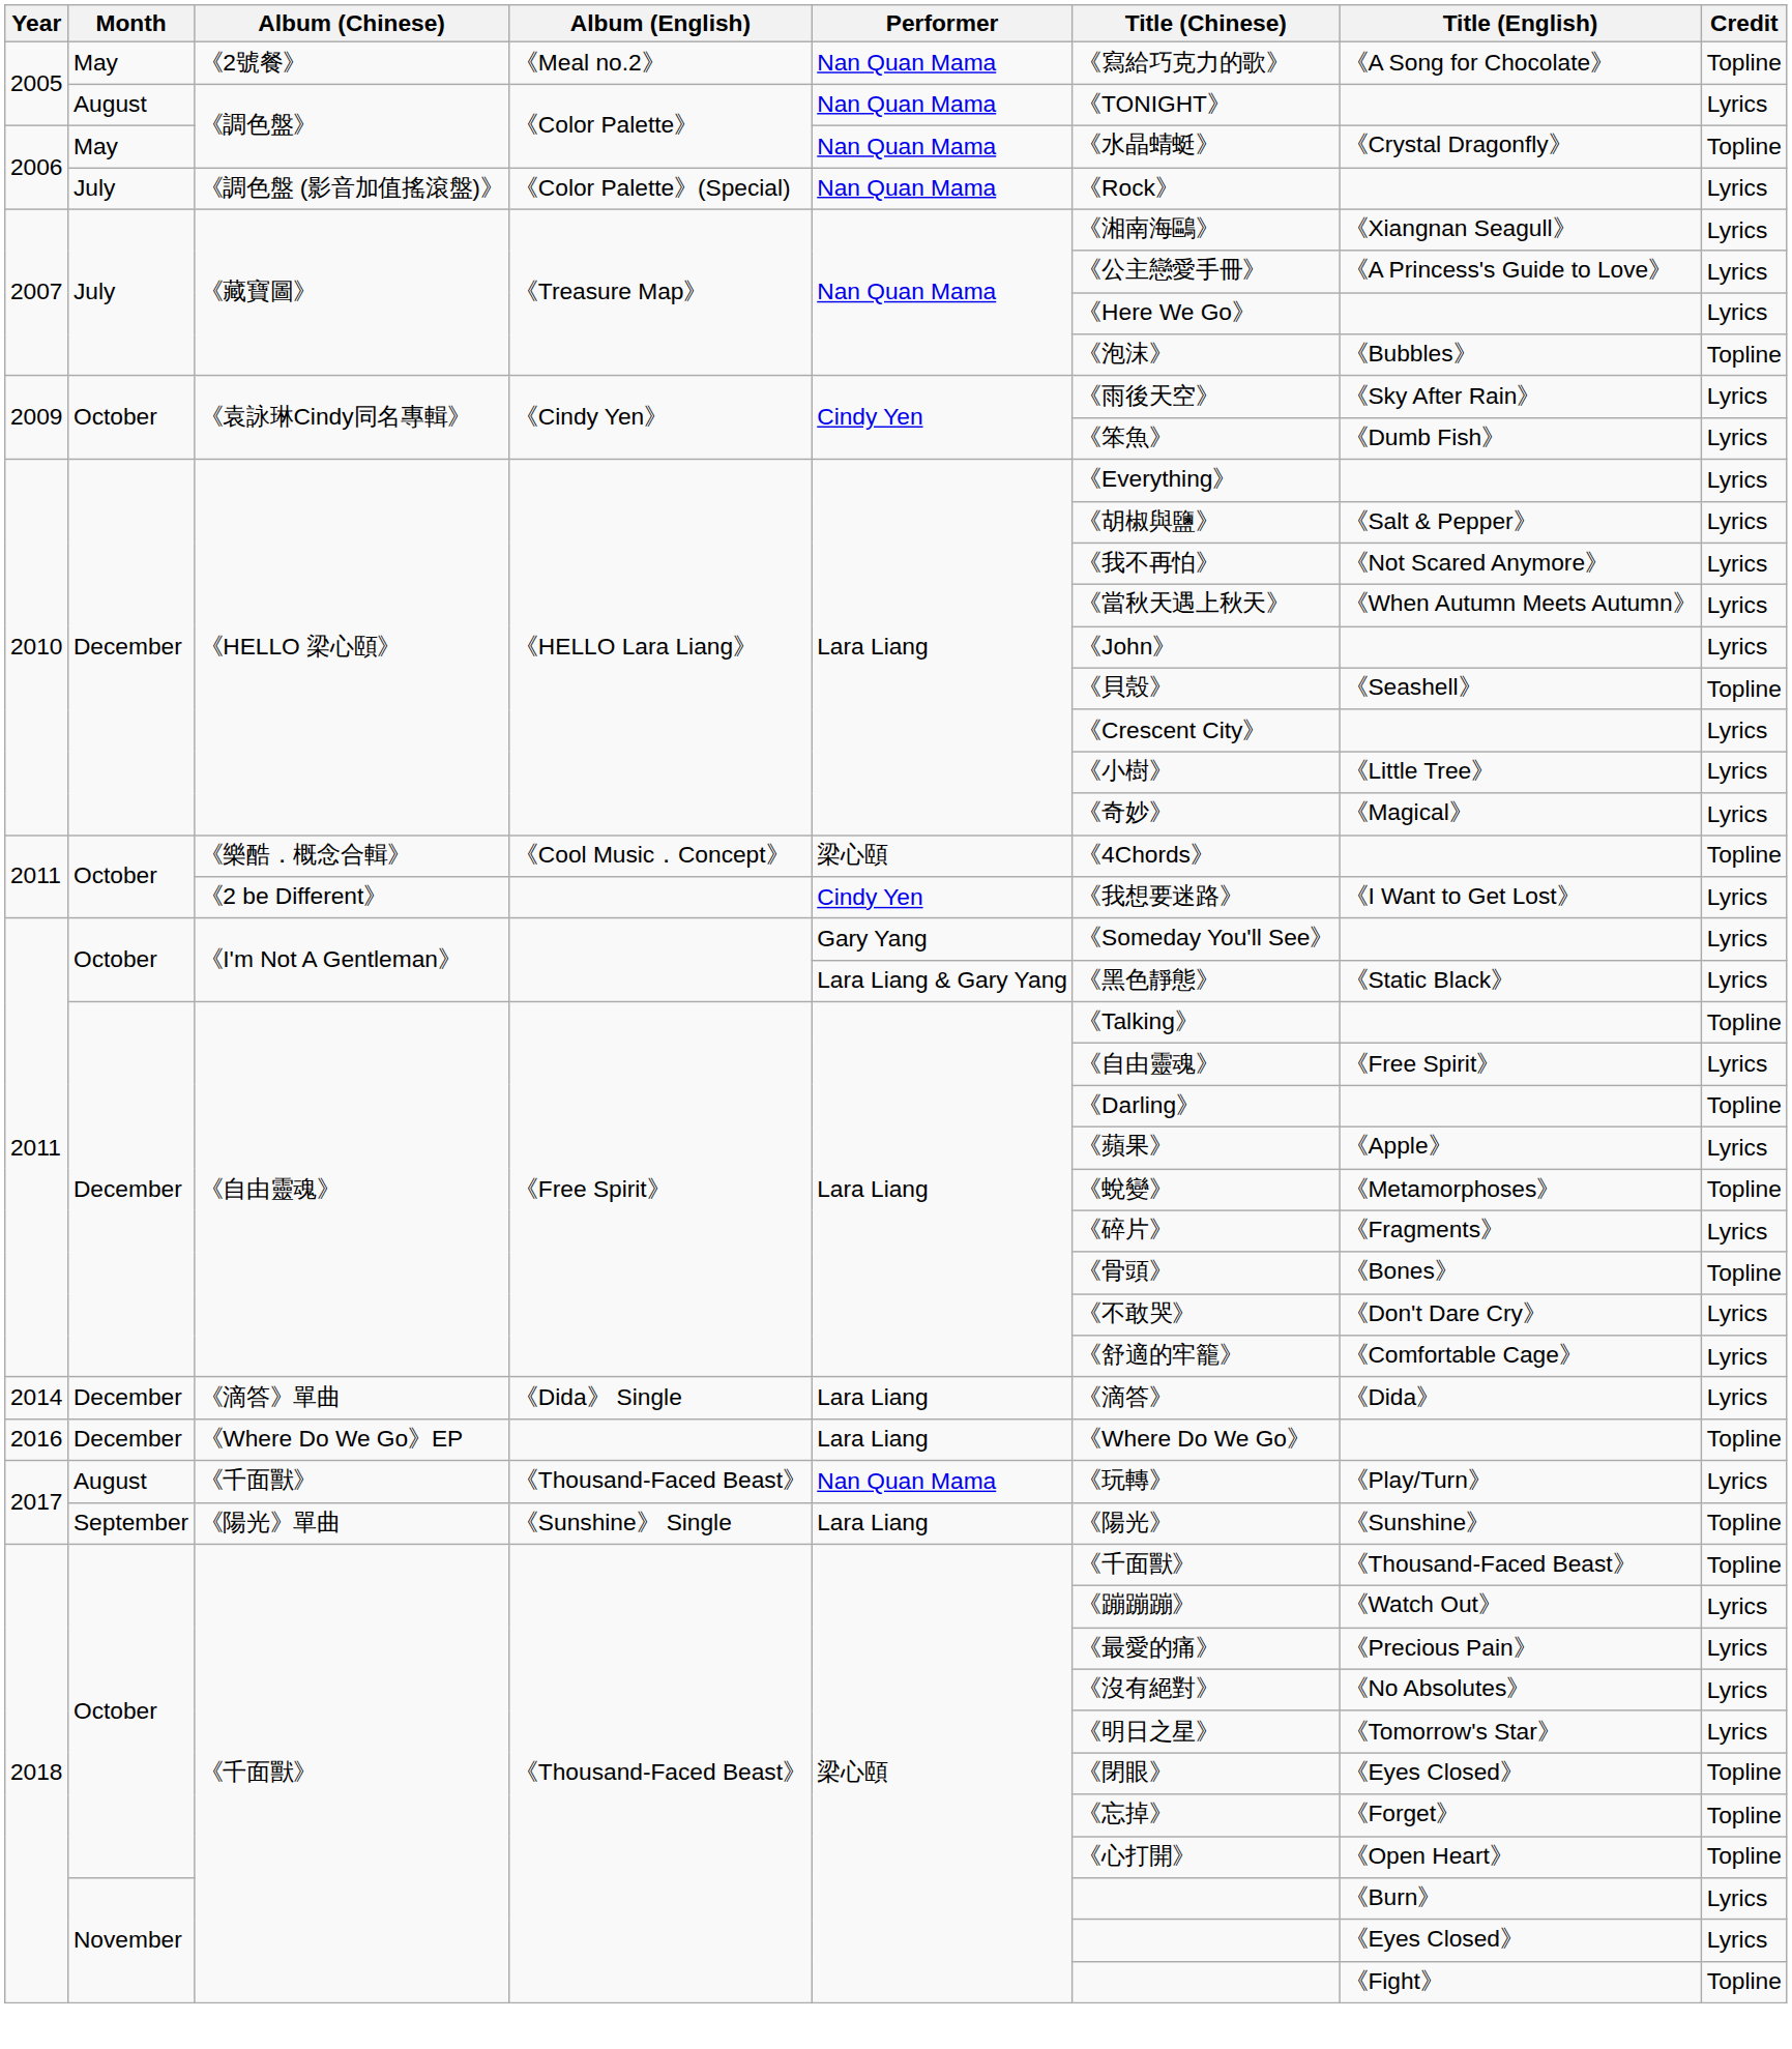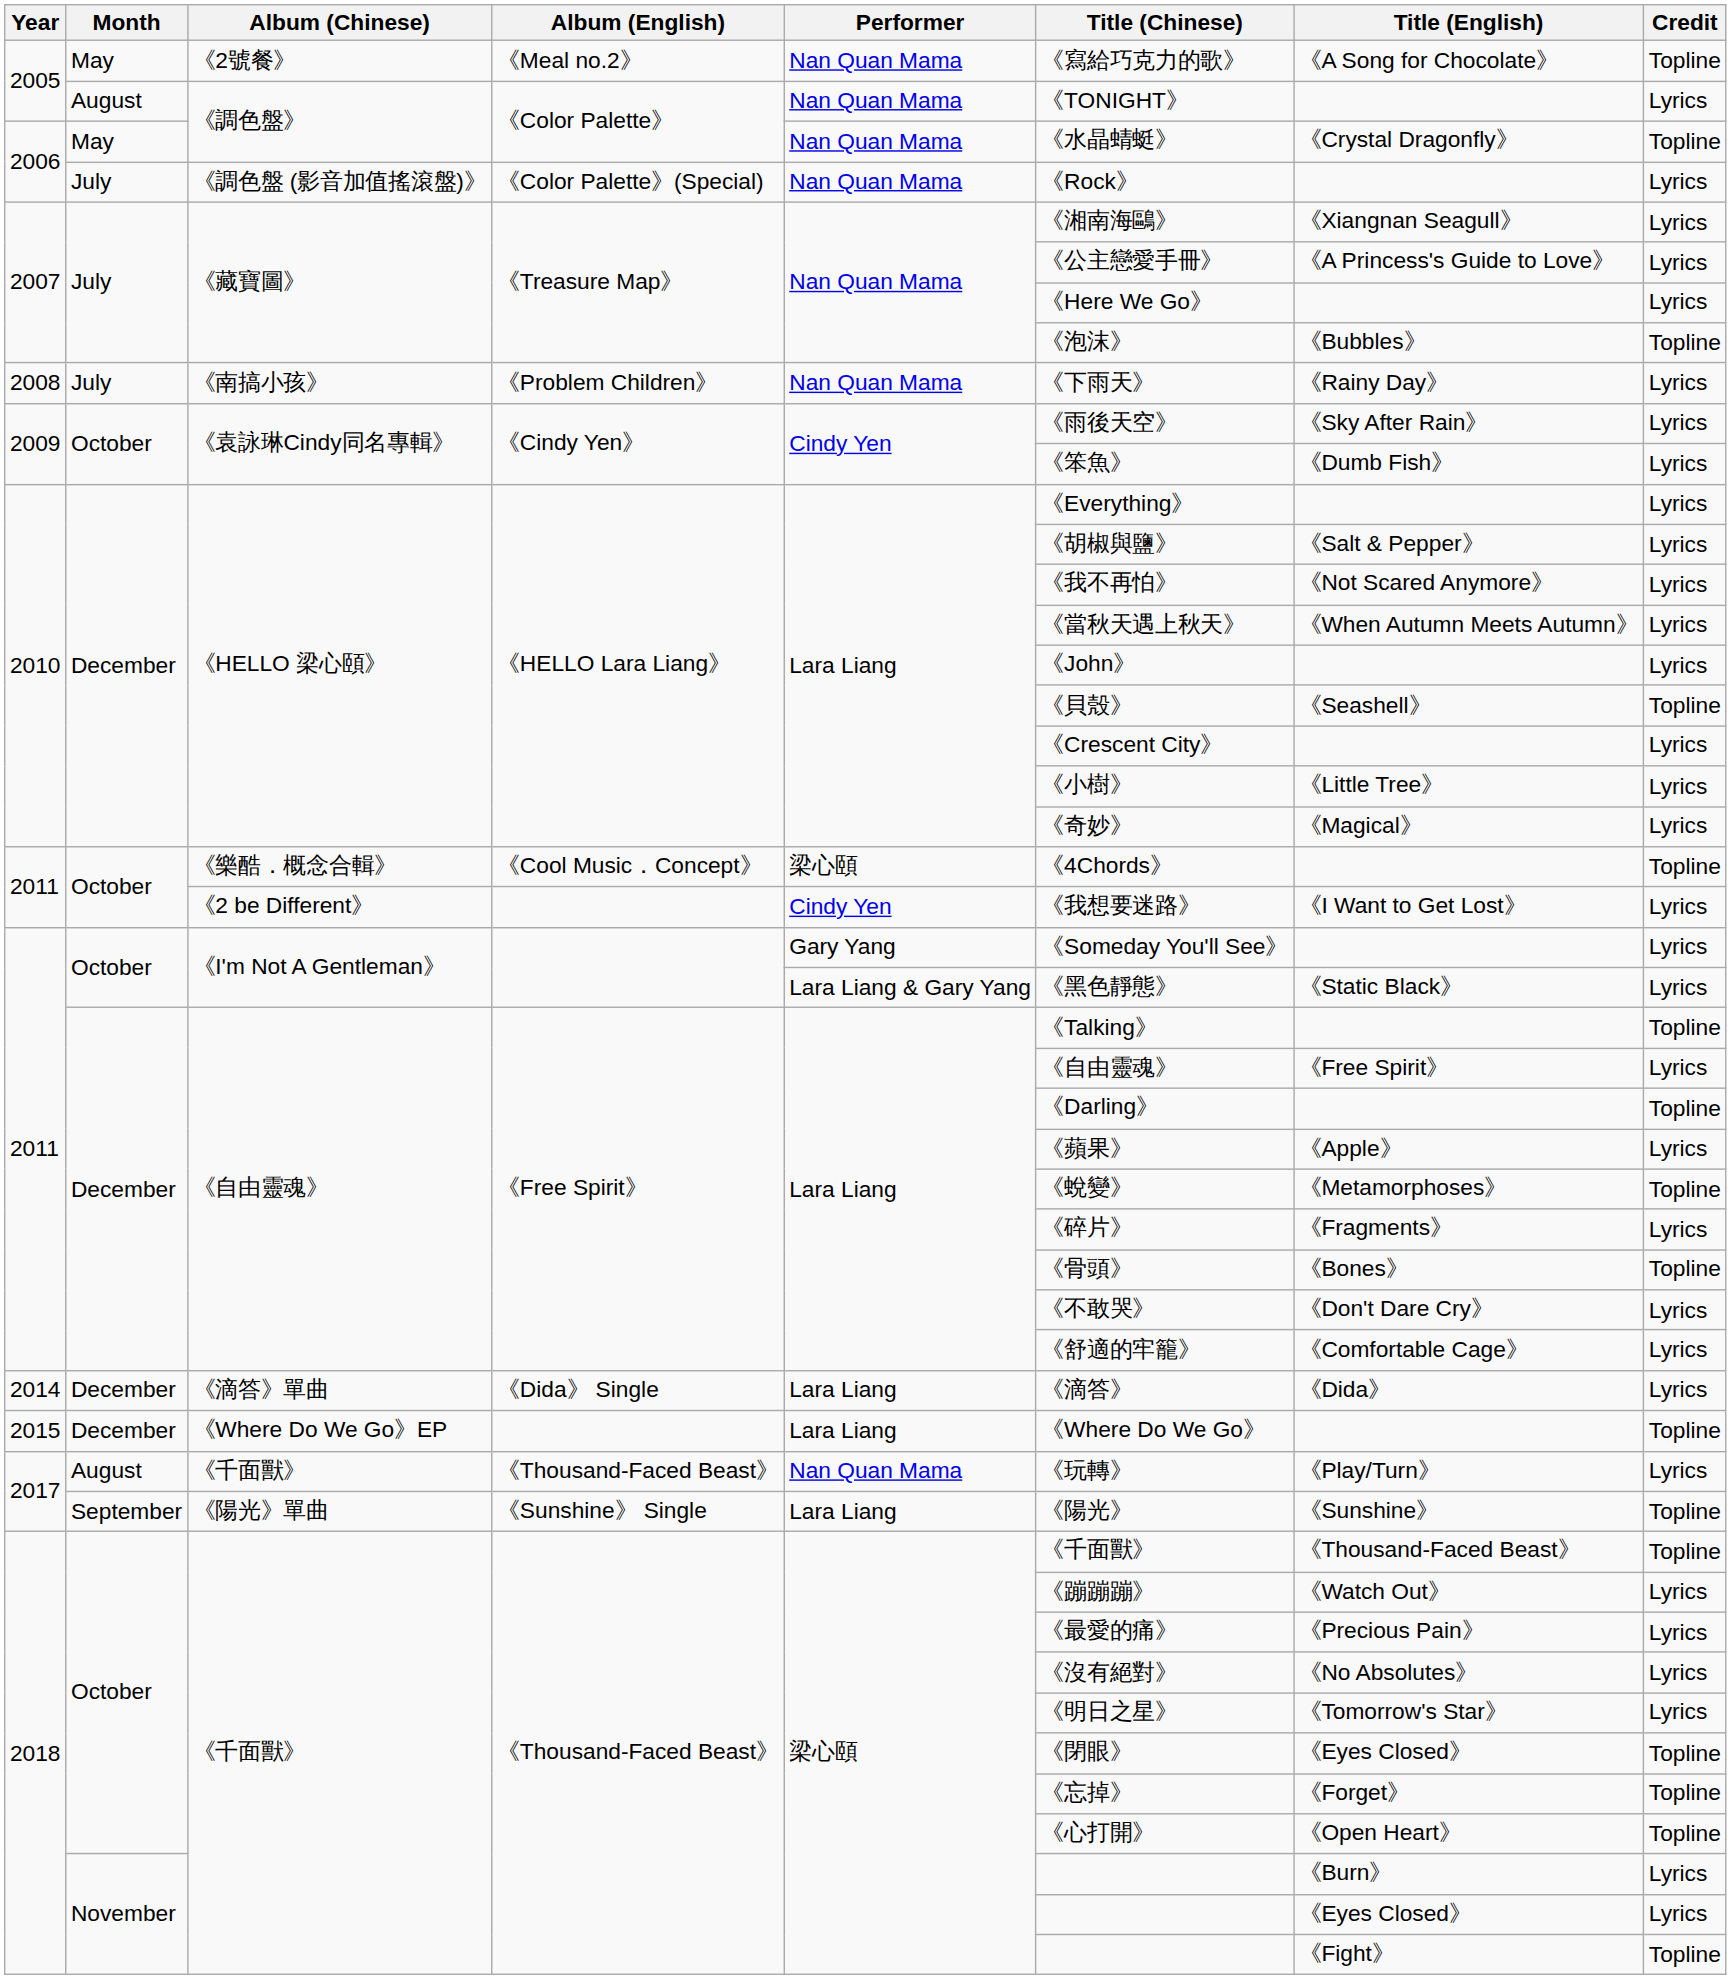+ row: 2008 | July | 《南搞小孩》 | 《Problem Children》 | Nan Quan Mama | 《下雨天》 | 《Rainy Day》 | Lyrics
《Where Do We Go》EP | Year: 2016 -> 2015
